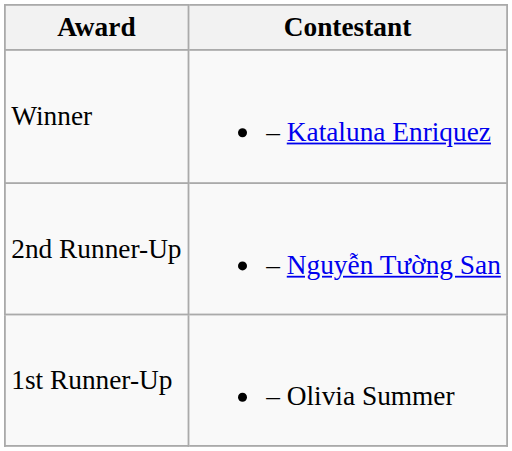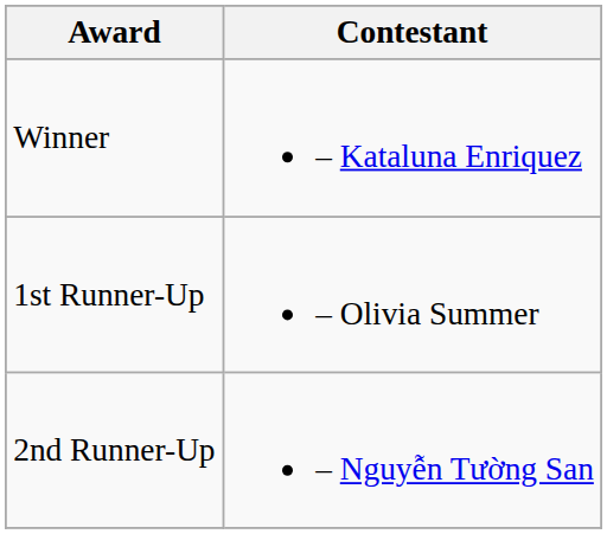rows swapped: 1st Runner-Up <-> 2nd Runner-Up
